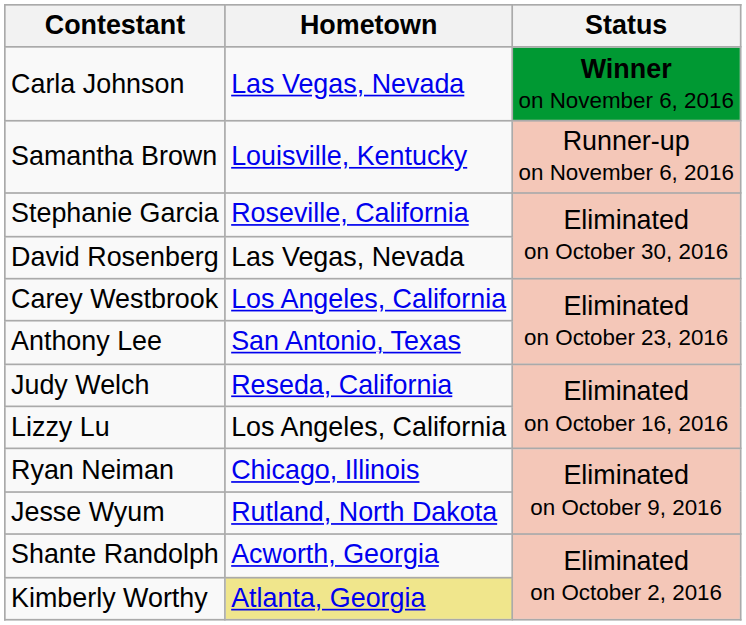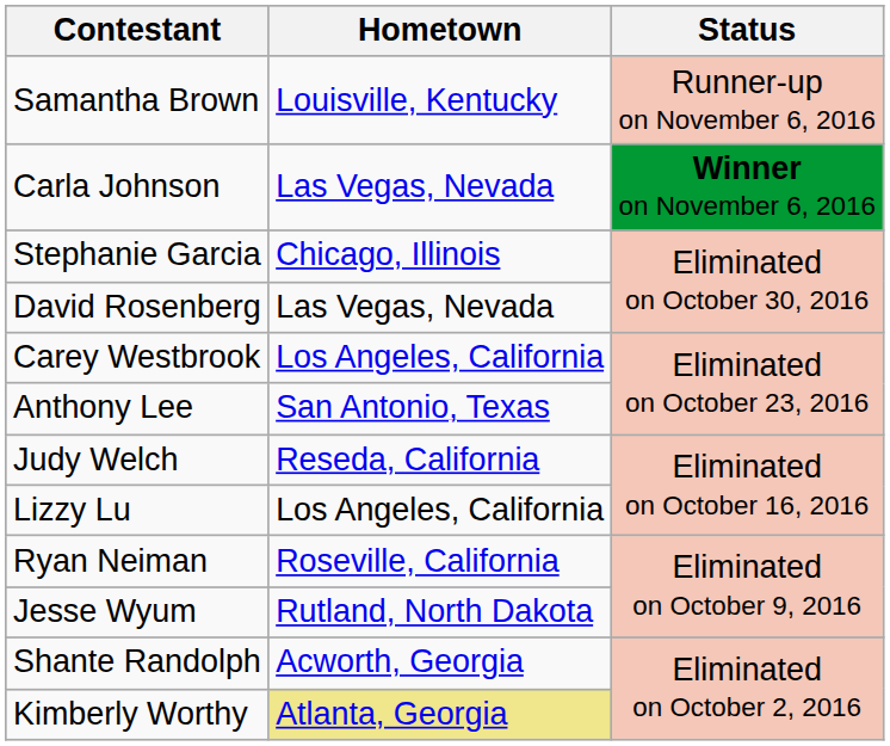rows swapped: Carla Johnson <-> Samantha Brown
Stephanie Garcia | Hometown: Roseville, California -> Chicago, Illinois
Ryan Neiman | Hometown: Chicago, Illinois -> Roseville, California
